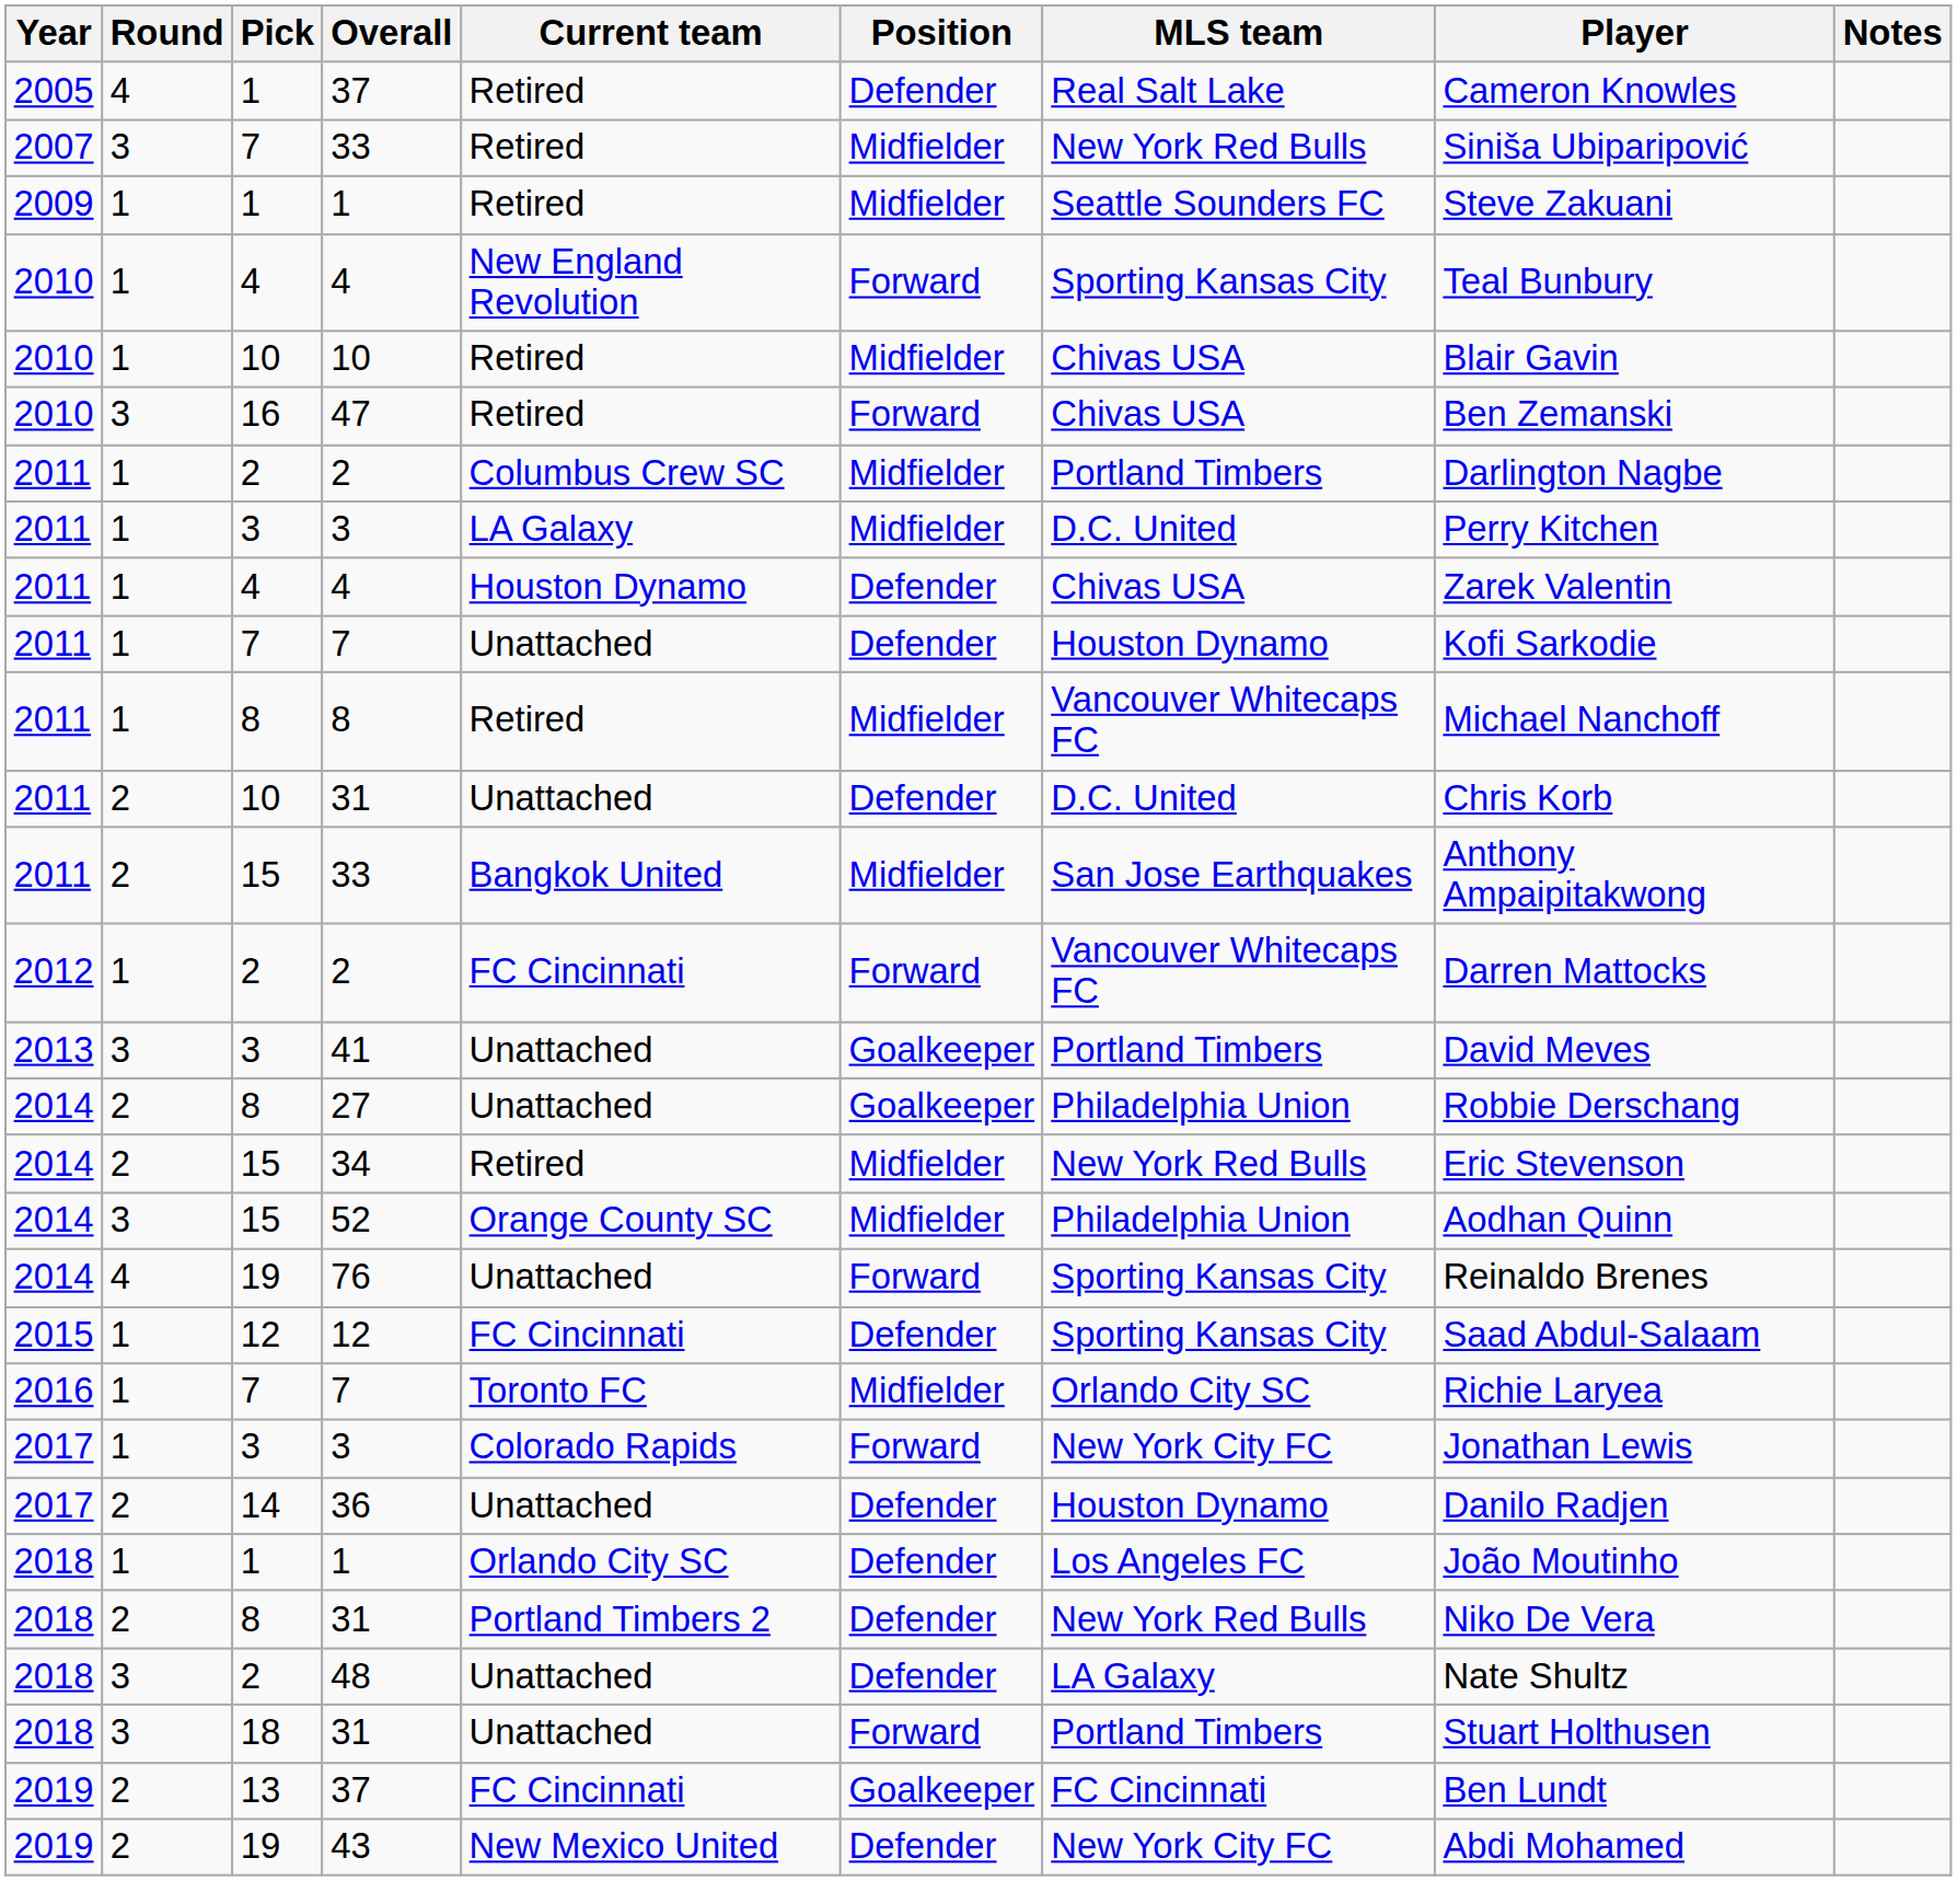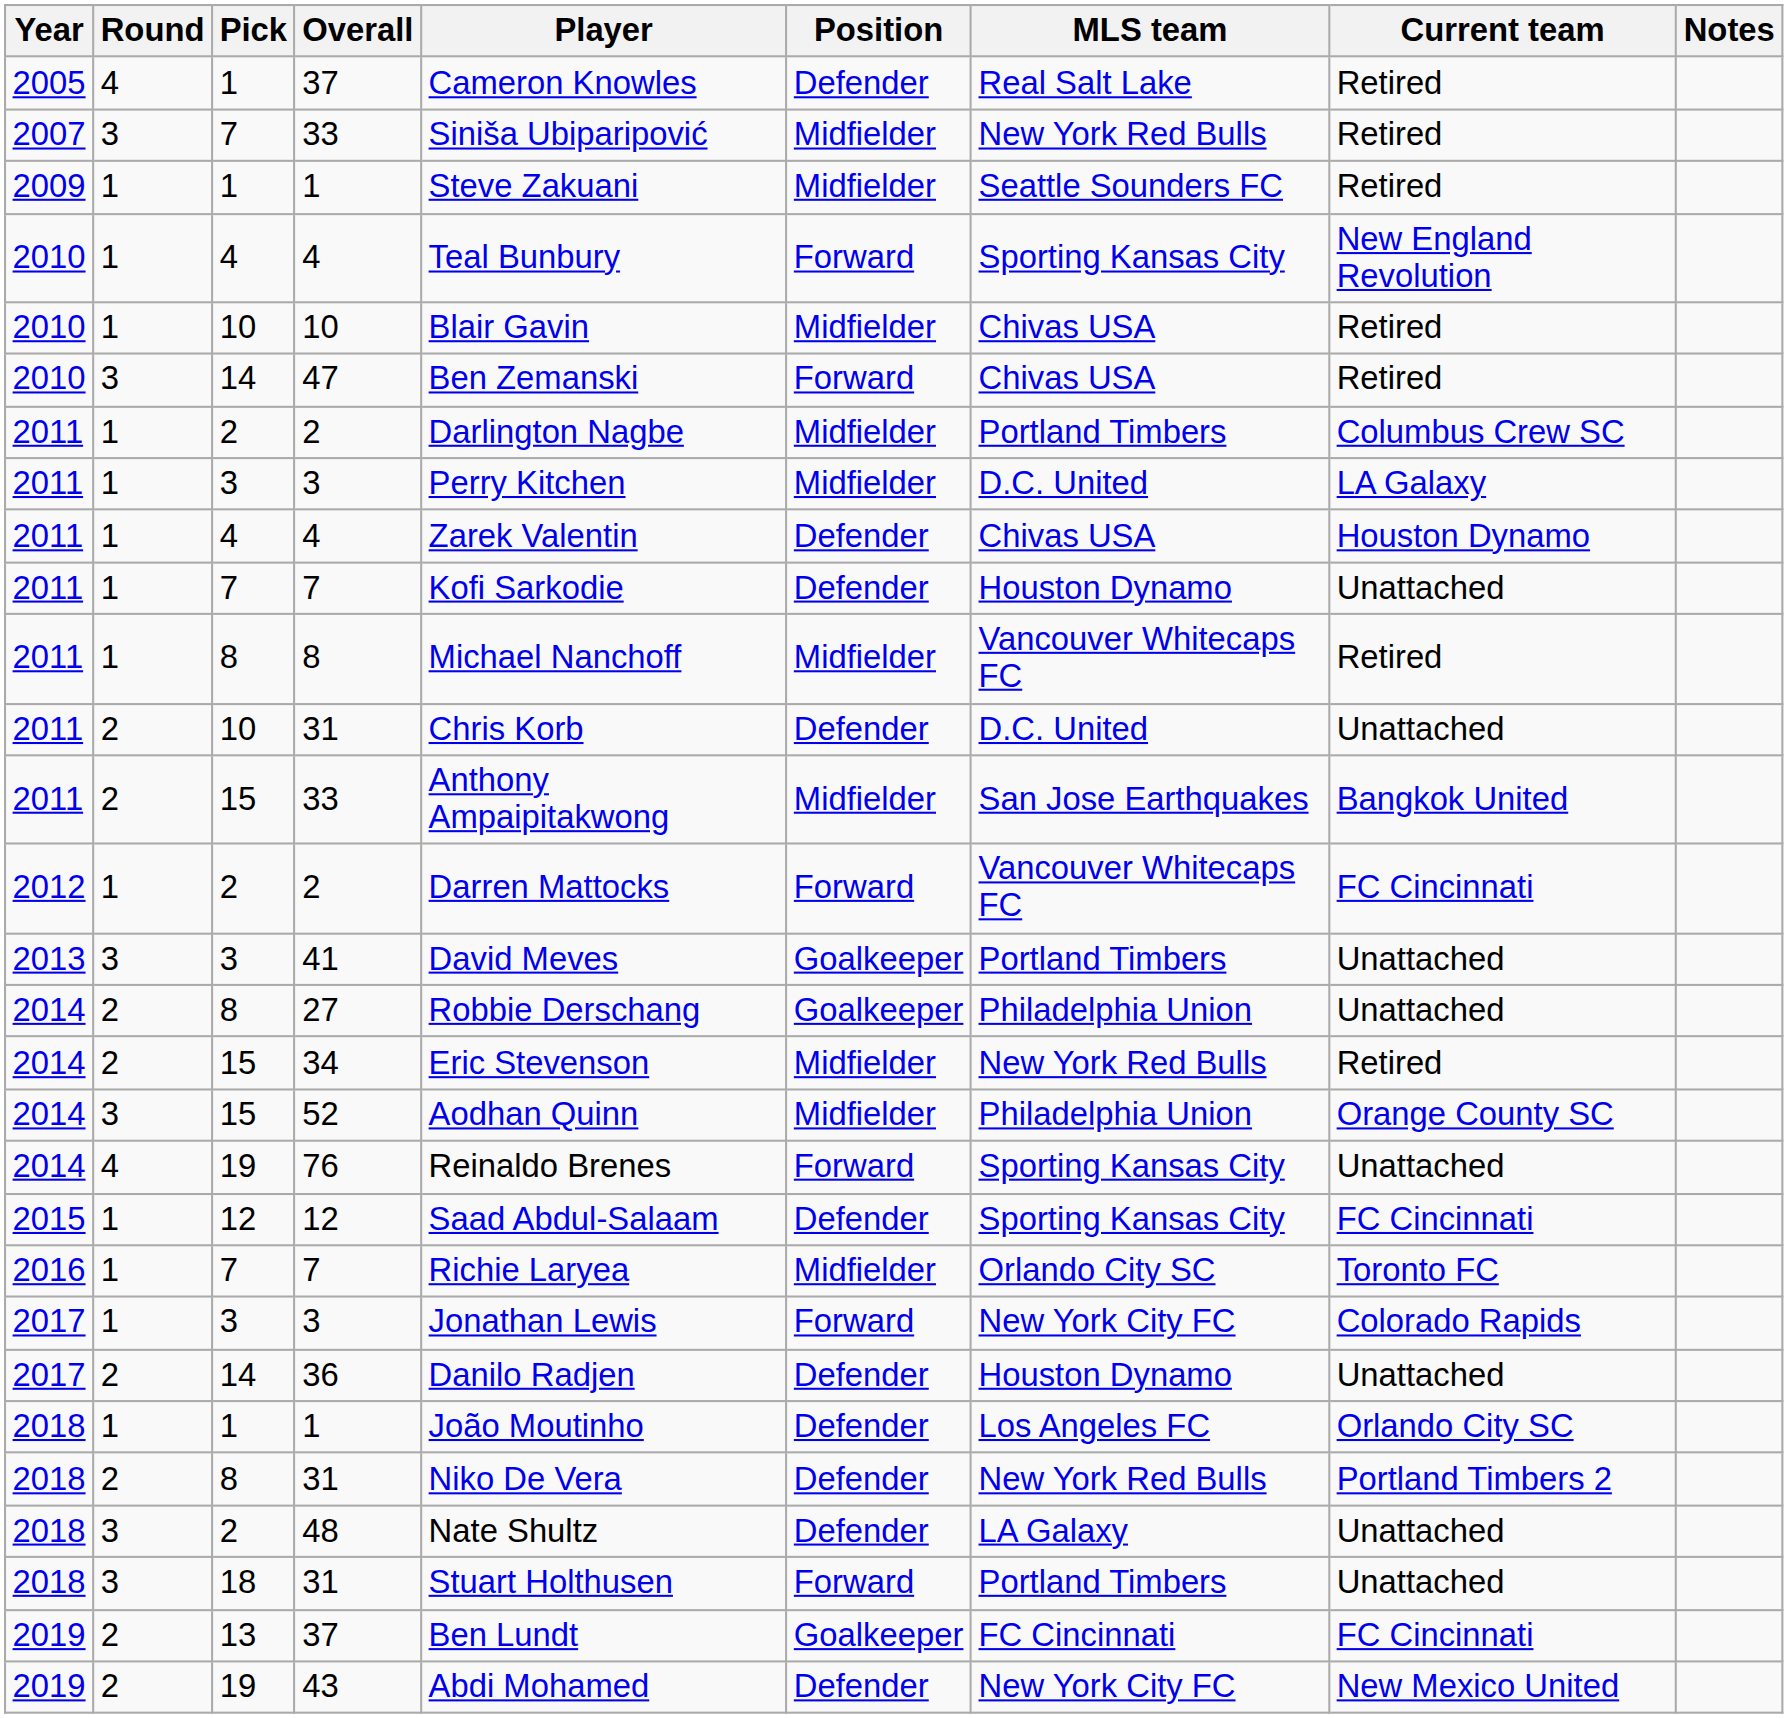columns swapped: Player <-> Current team
47 | Pick: 16 -> 14
